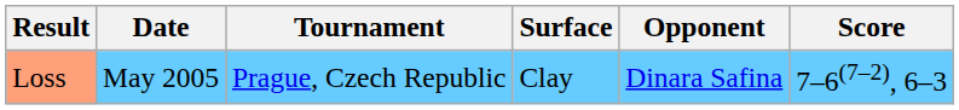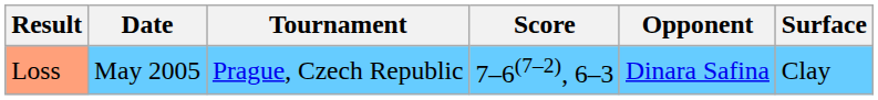columns swapped: Surface <-> Score
